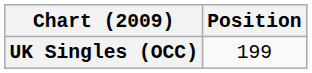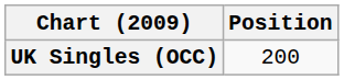UK Singles (OCC) | Position: 199 -> 200
